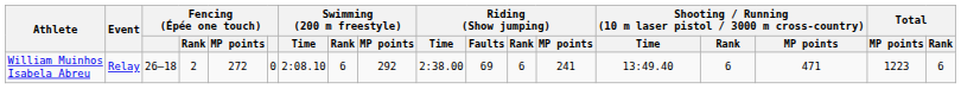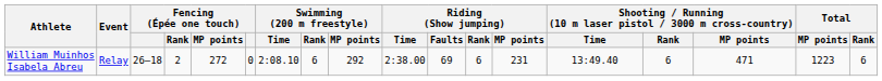William Muinhos Isabela Abreu | Riding (Show jumping) / MP points: 241 -> 231
